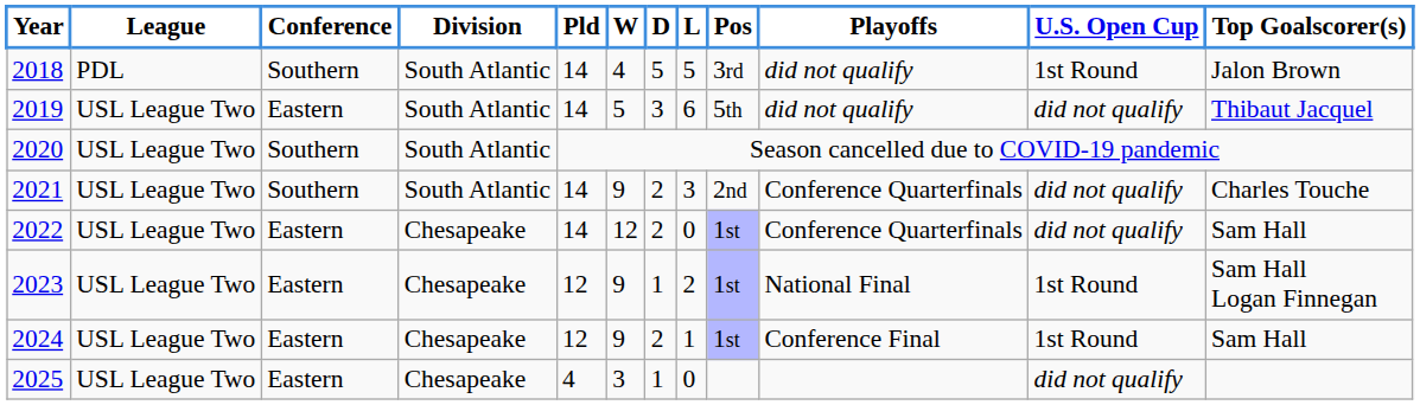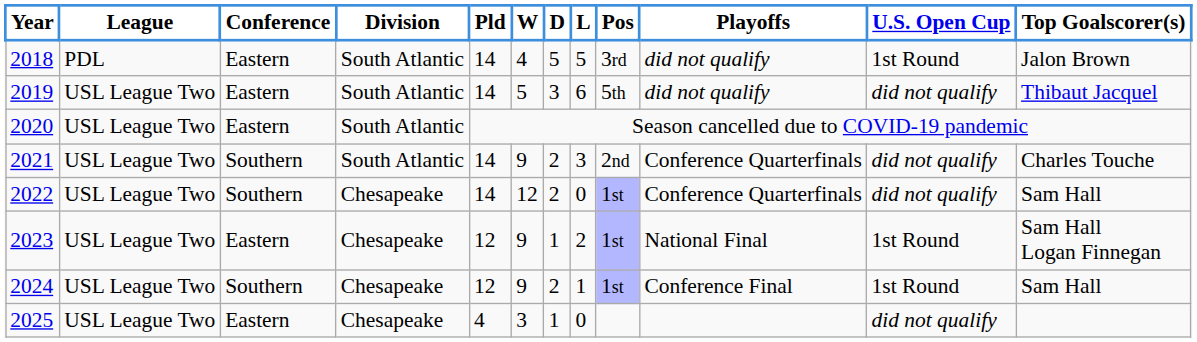2018 | Conference: Southern -> Eastern
2020 | Conference: Southern -> Eastern
2022 | Conference: Eastern -> Southern
2024 | Conference: Eastern -> Southern
